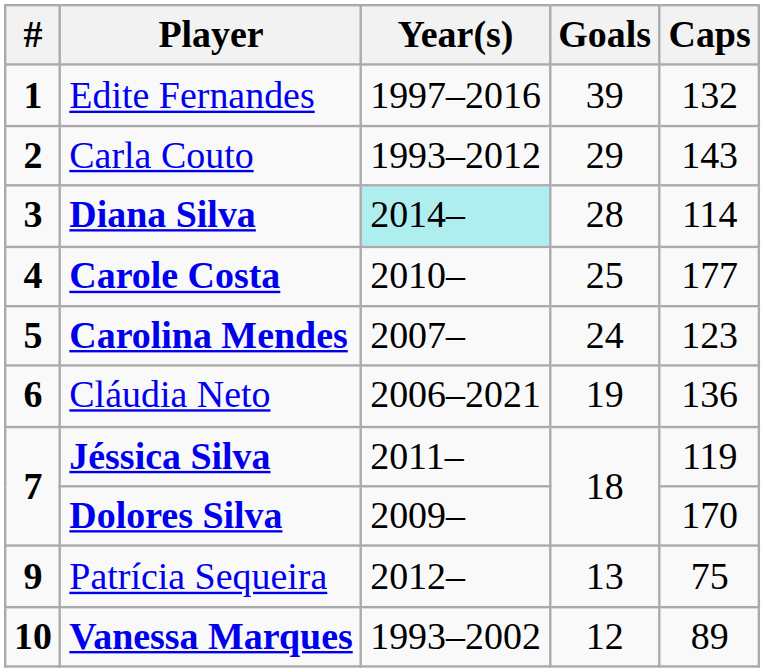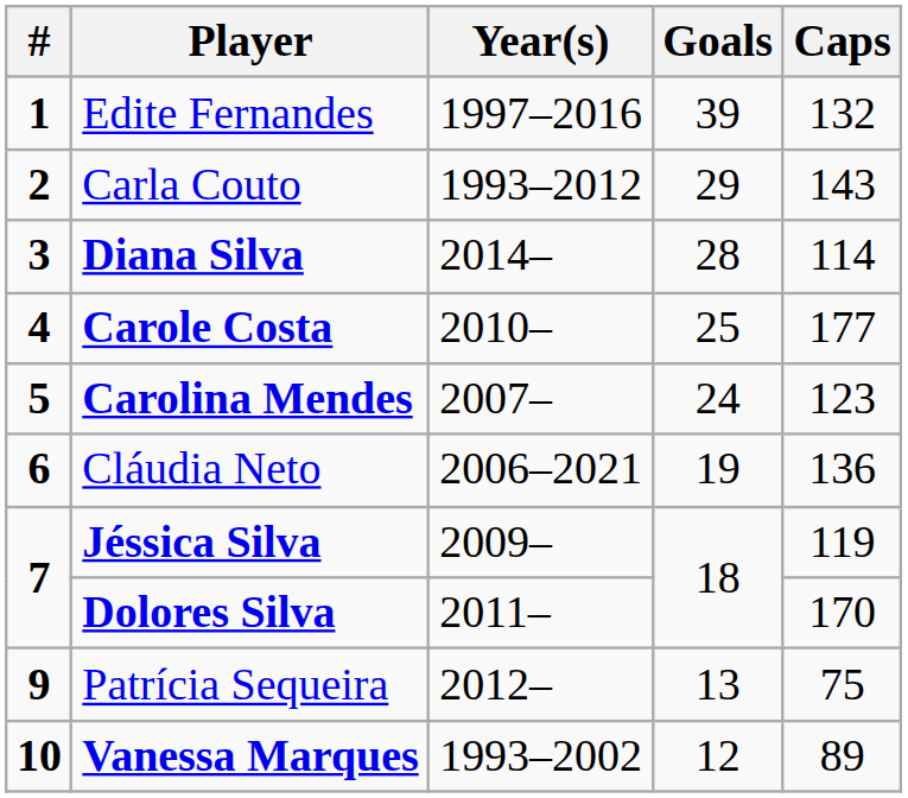Diana Silva | Year(s): paleturquoise background -> no background
Jéssica Silva | Year(s): 2011– -> 2009–
Dolores Silva | Year(s): 2009– -> 2011–
